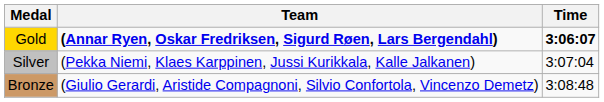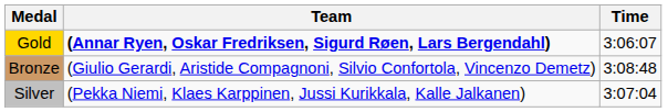Gold | Time: bold -> normal
rows swapped: Silver <-> Bronze
